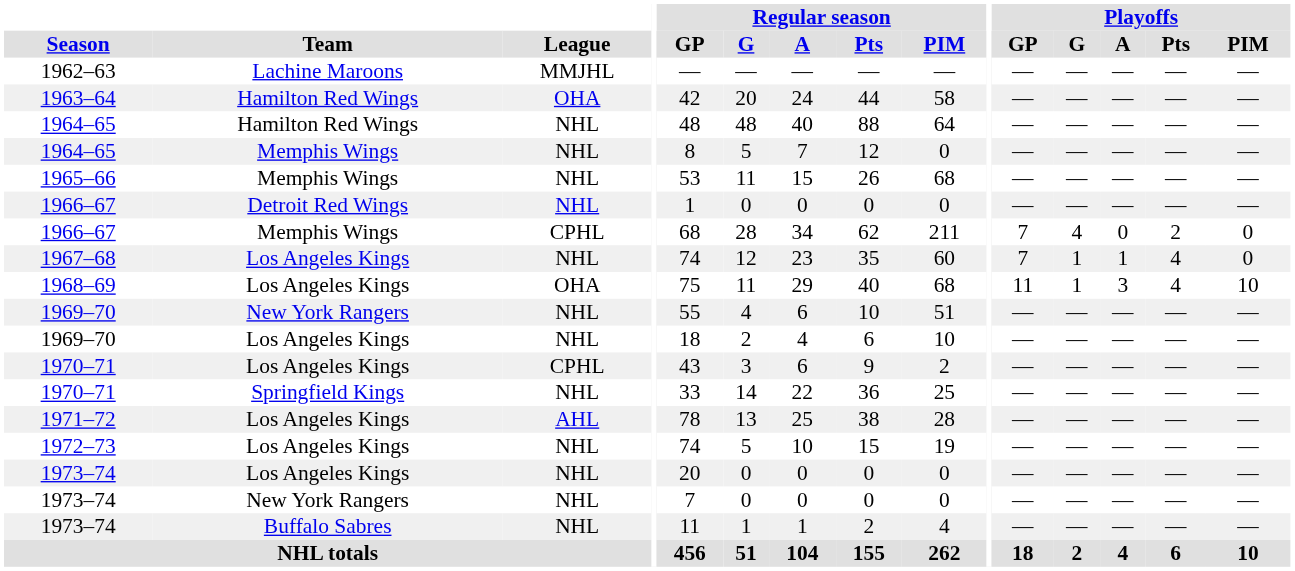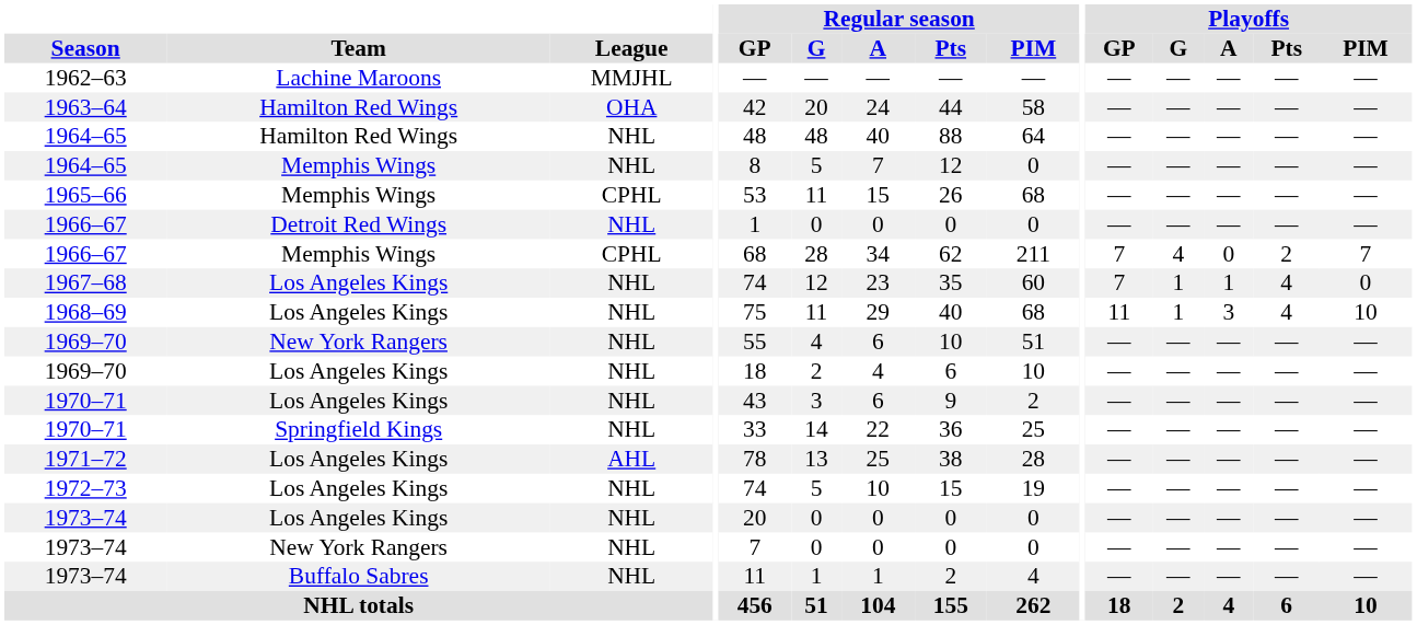1965–66 | League: NHL -> CPHL
1966–67 / Memphis Wings | Playoffs / PIM: 0 -> 7
1968–69 | League: OHA -> NHL
1970–71 / Los Angeles Kings | League: CPHL -> NHL
